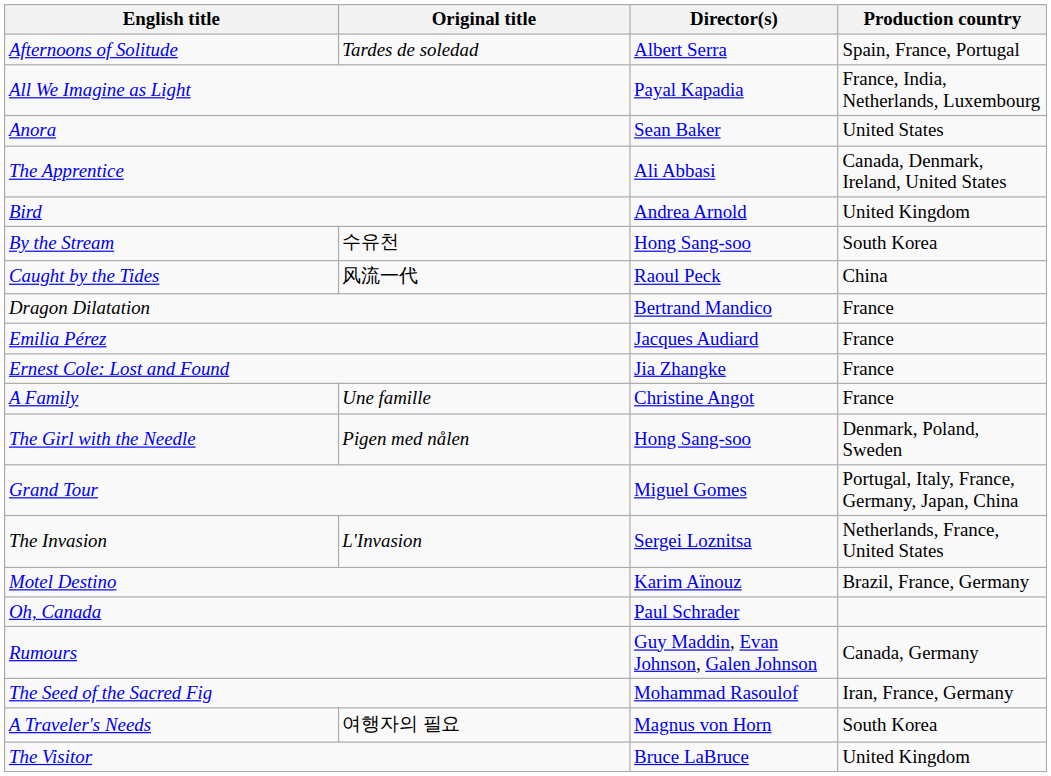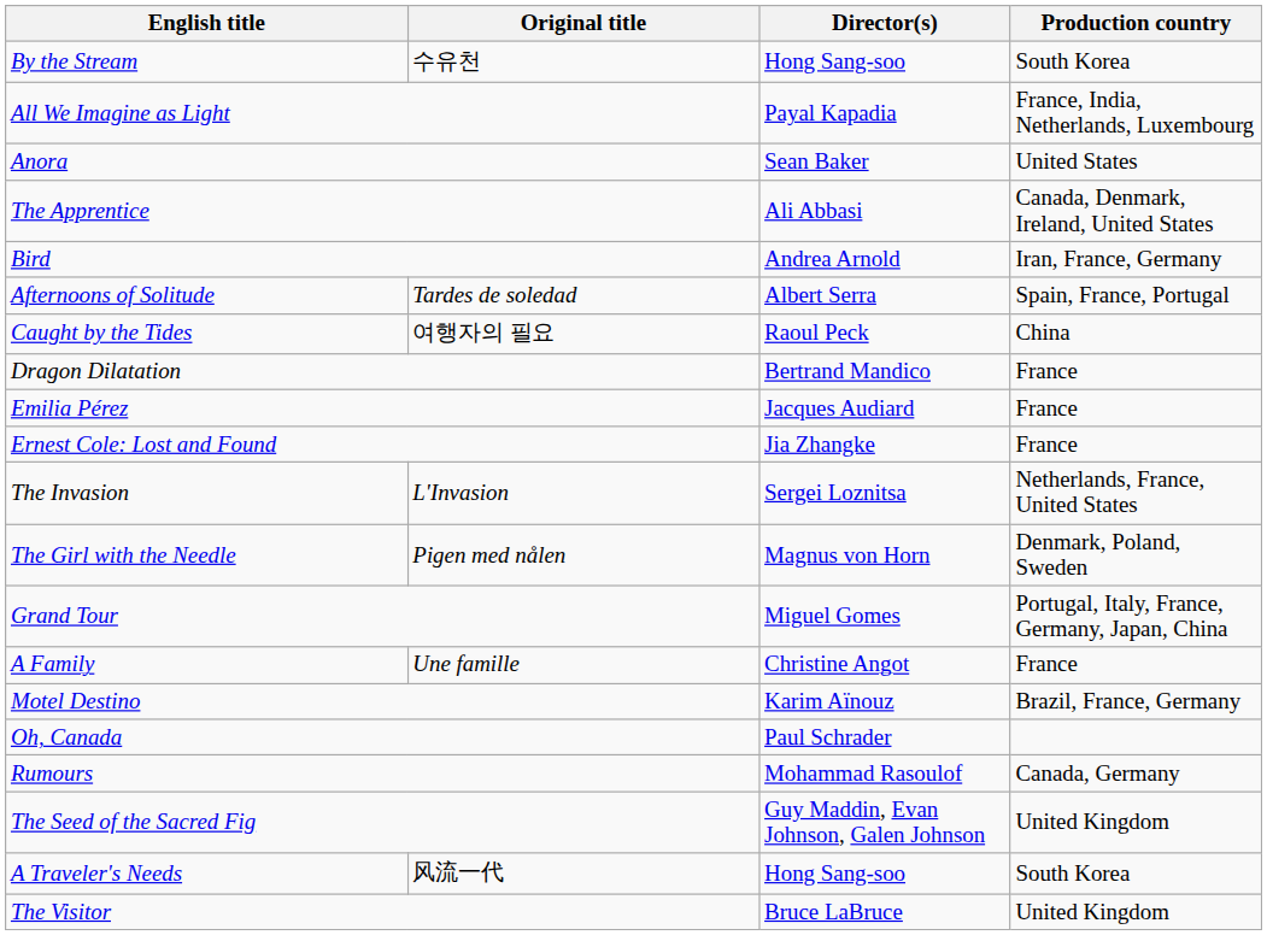rows swapped: Afternoons of Solitude <-> By the Stream
Bird | Production country: United Kingdom -> Iran, France, Germany
Caught by the Tides | Original title: 风流一代 -> 여행자의 필요
rows swapped: A Family <-> The Invasion
The Girl with the Needle | Director(s): Hong Sang-soo -> Magnus von Horn
Rumours | Director(s): Guy Maddin, Evan Johnson, Galen Johnson -> Mohammad Rasoulof
The Seed of the Sacred Fig | Director(s): Mohammad Rasoulof -> Guy Maddin, Evan Johnson, Galen Johnson
The Seed of the Sacred Fig | Production country: Iran, France, Germany -> United Kingdom
A Traveler's Needs | Original title: 여행자의 필요 -> 风流一代
A Traveler's Needs | Director(s): Magnus von Horn -> Hong Sang-soo
